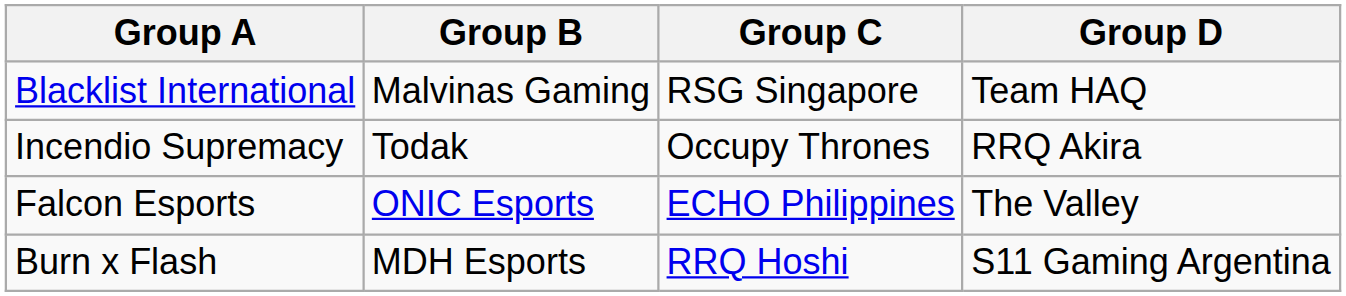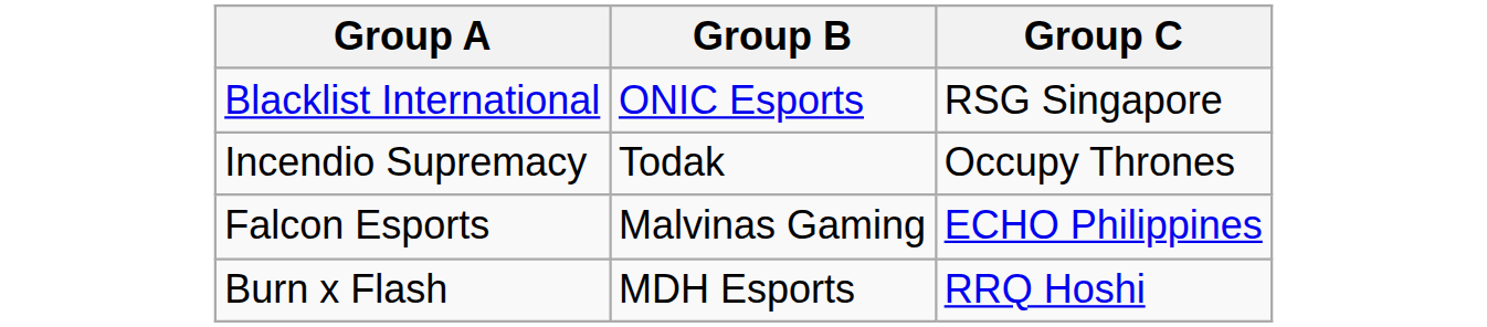- column: Group D | Team HAQ | RRQ Akira | The Valley | S11 Gaming Argentina
Blacklist International | Group B: Malvinas Gaming -> ONIC Esports
Falcon Esports | Group B: ONIC Esports -> Malvinas Gaming
